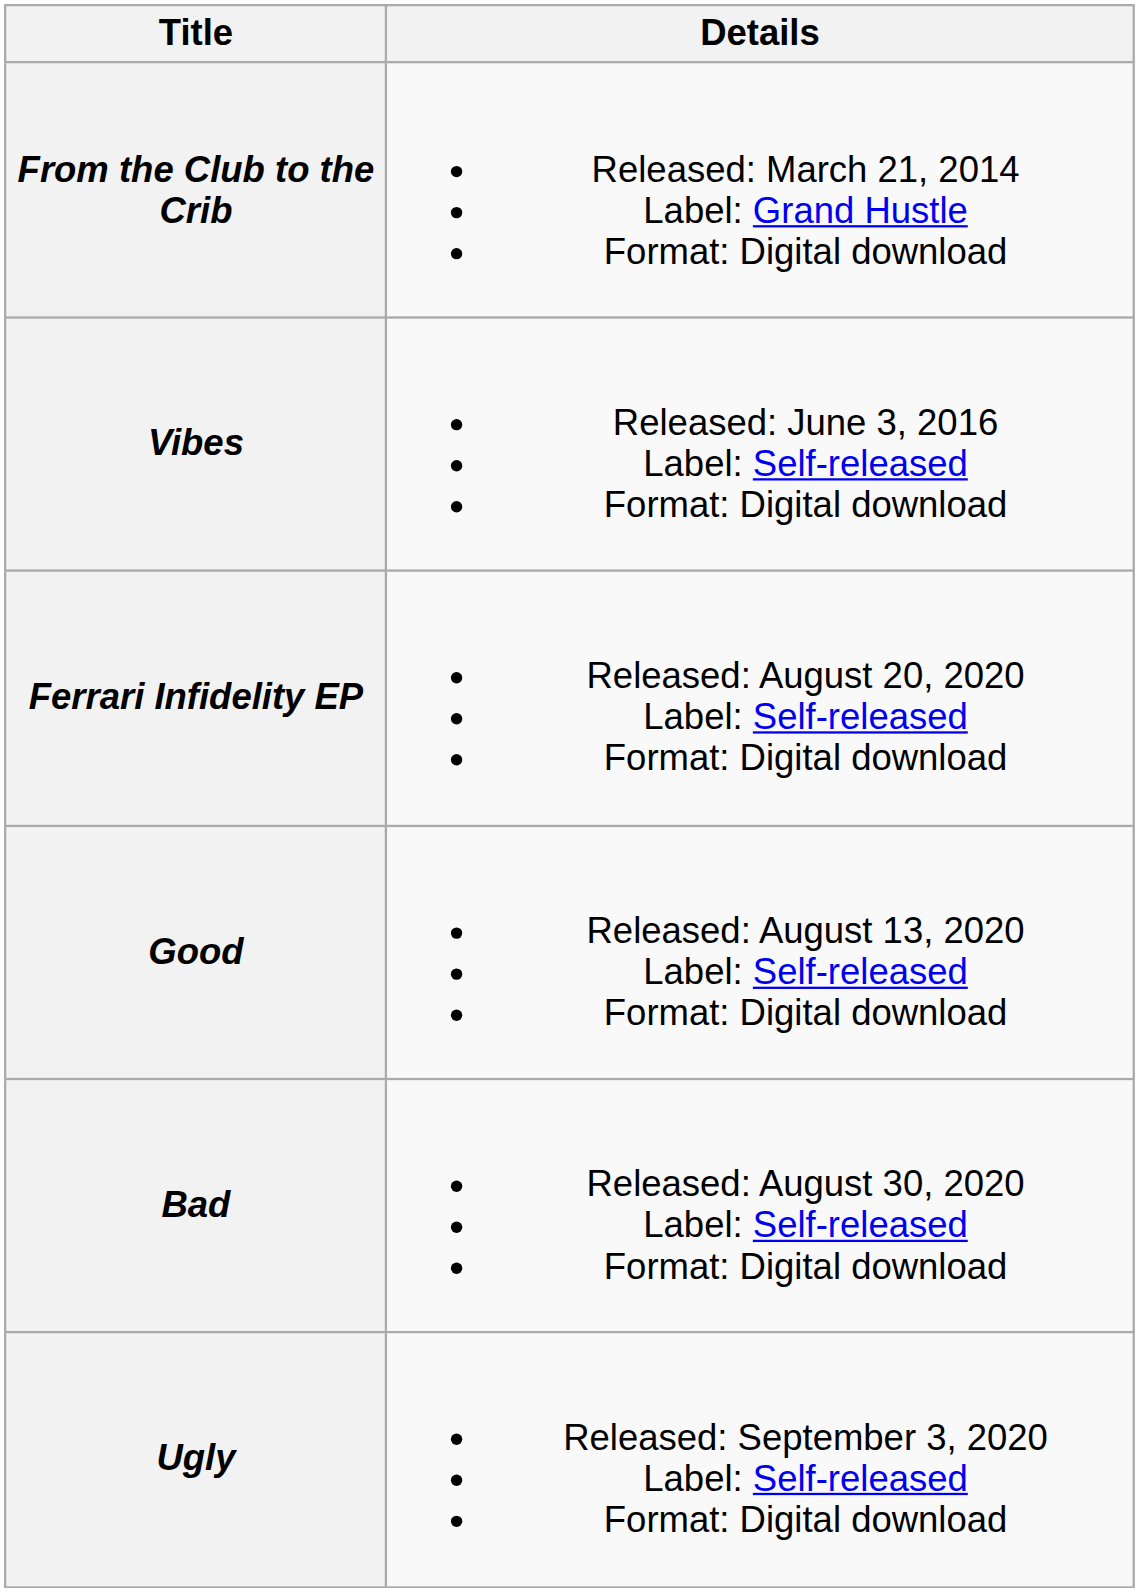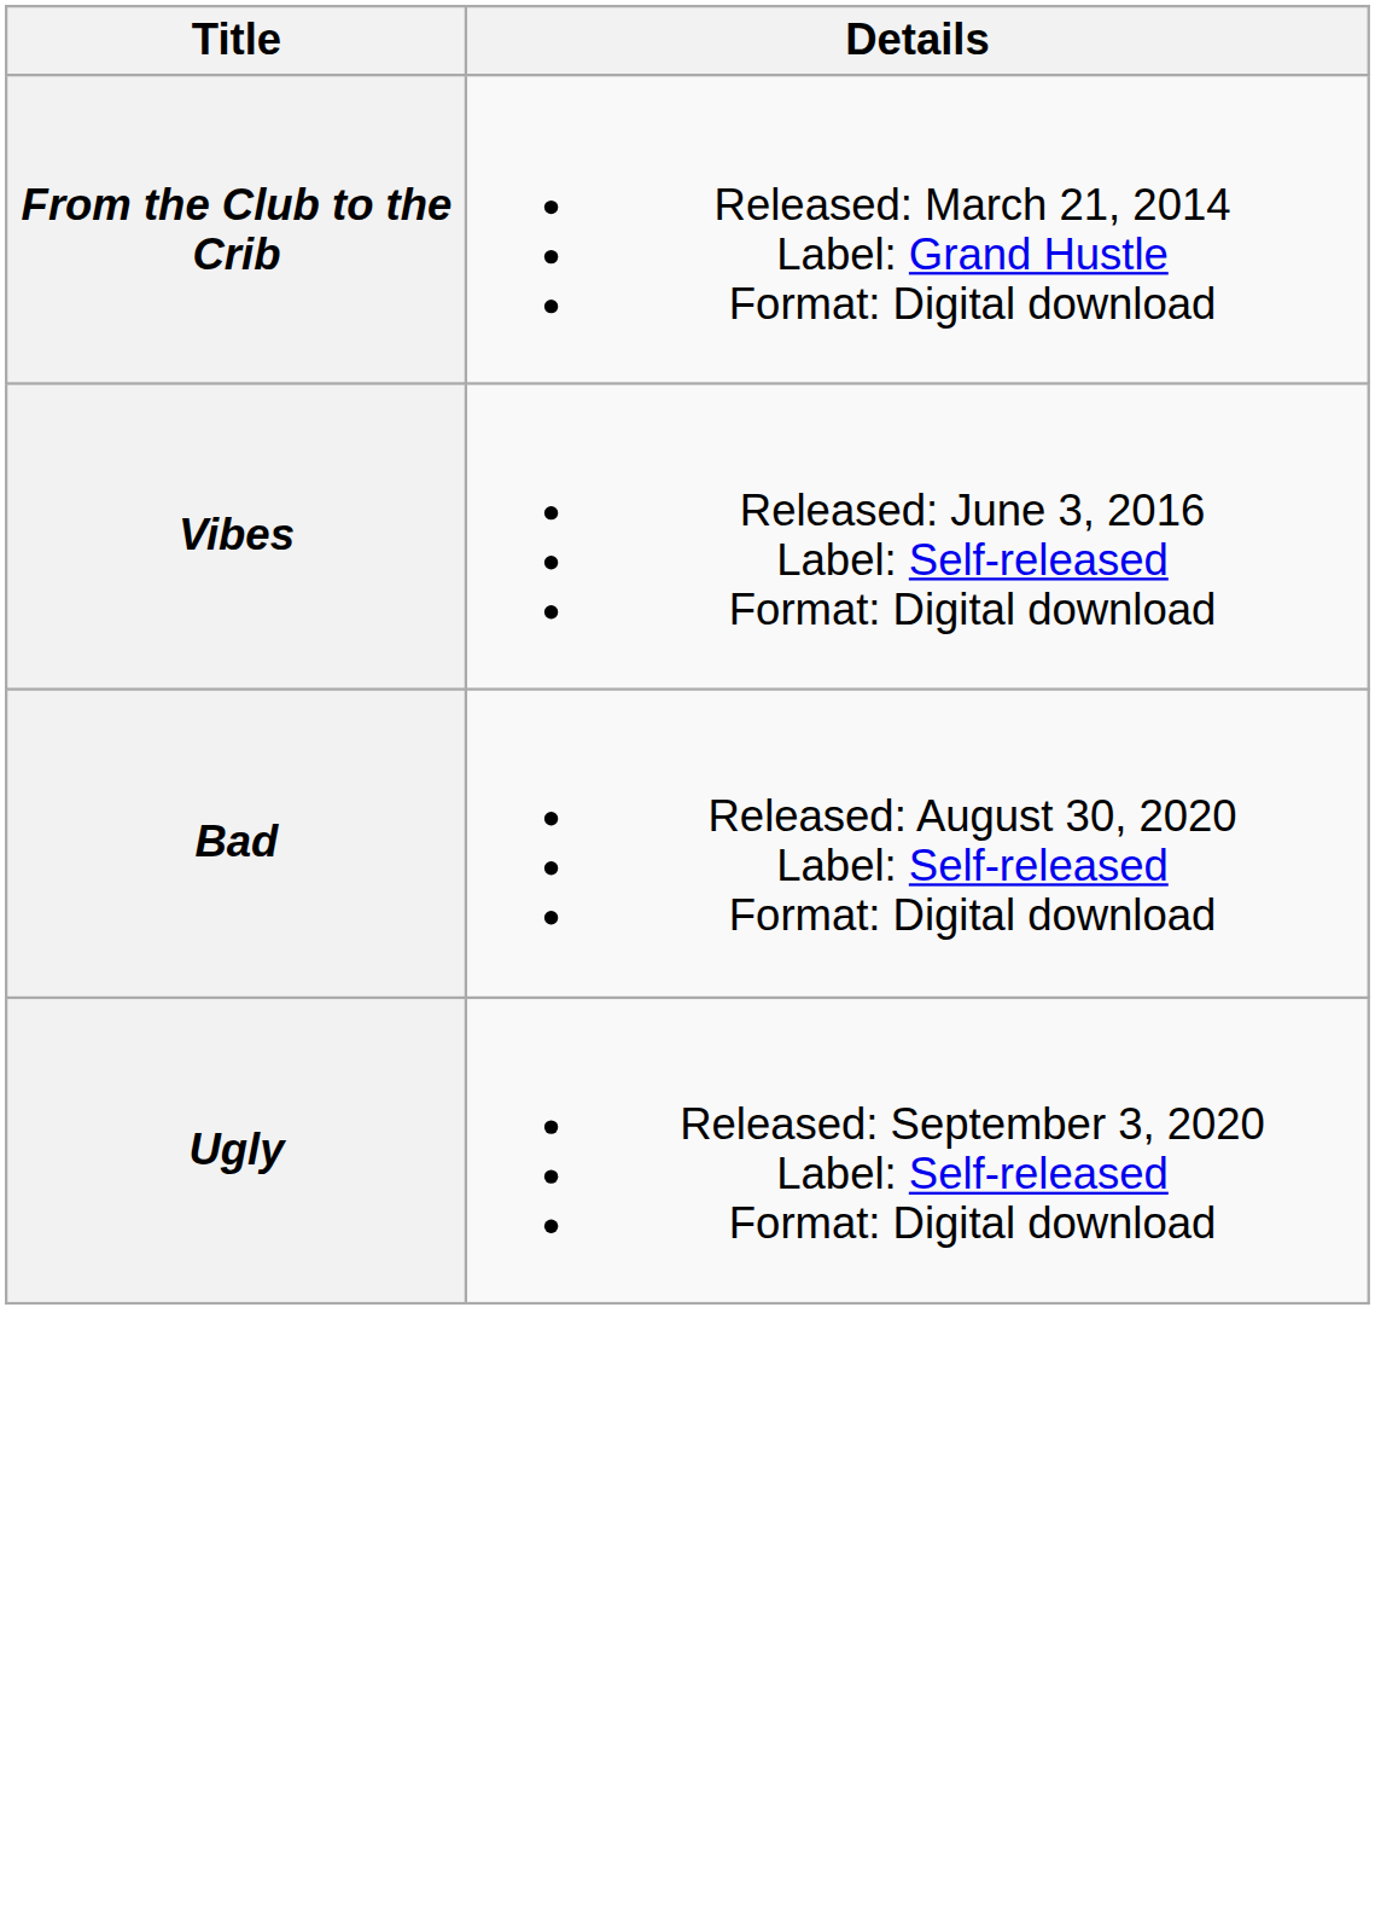- row: Ferrari Infidelity EP | Released: August 20, 2020 Label: Self-released Format: Digital download
- row: Good | Released: August 13, 2020 Label: Self-released Format: Digital download
